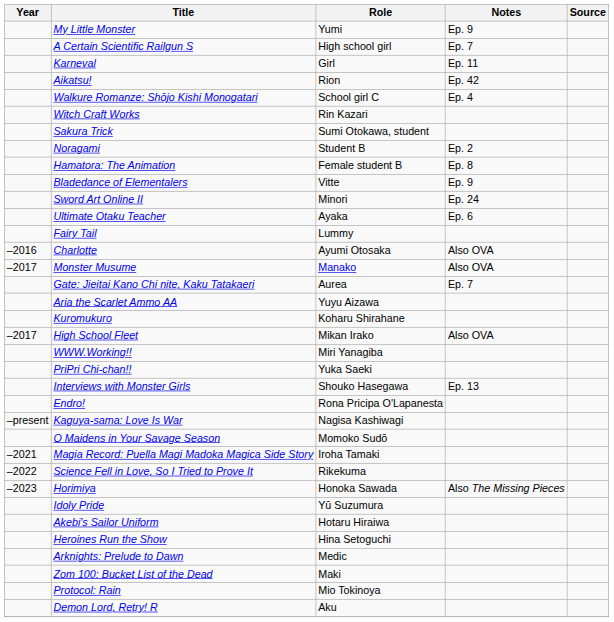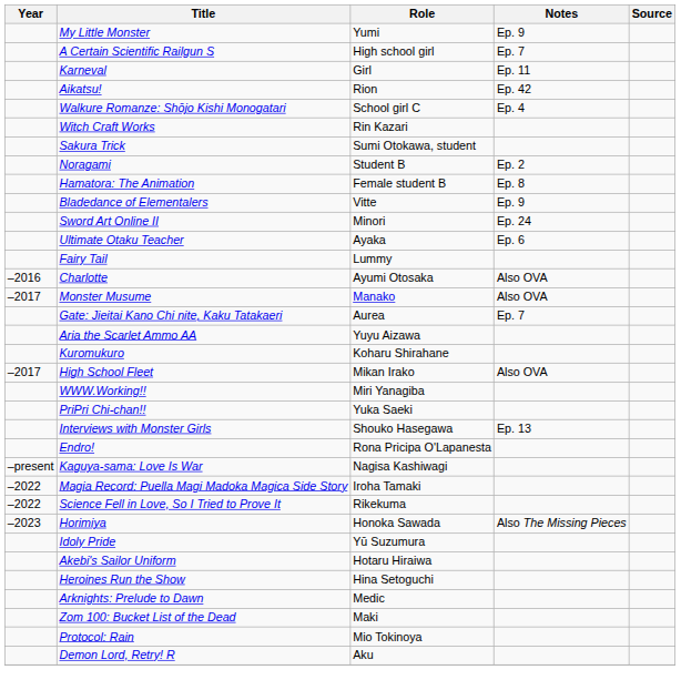- row: O Maidens in Your Savage Season | Momoko Sudō
Magia Record: Puella Magi Madoka Magica Side Story | Year: –2021 -> –2022
